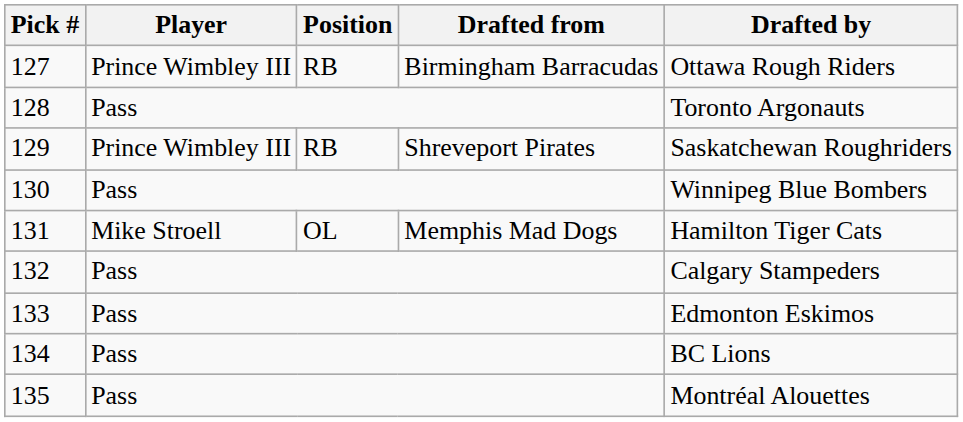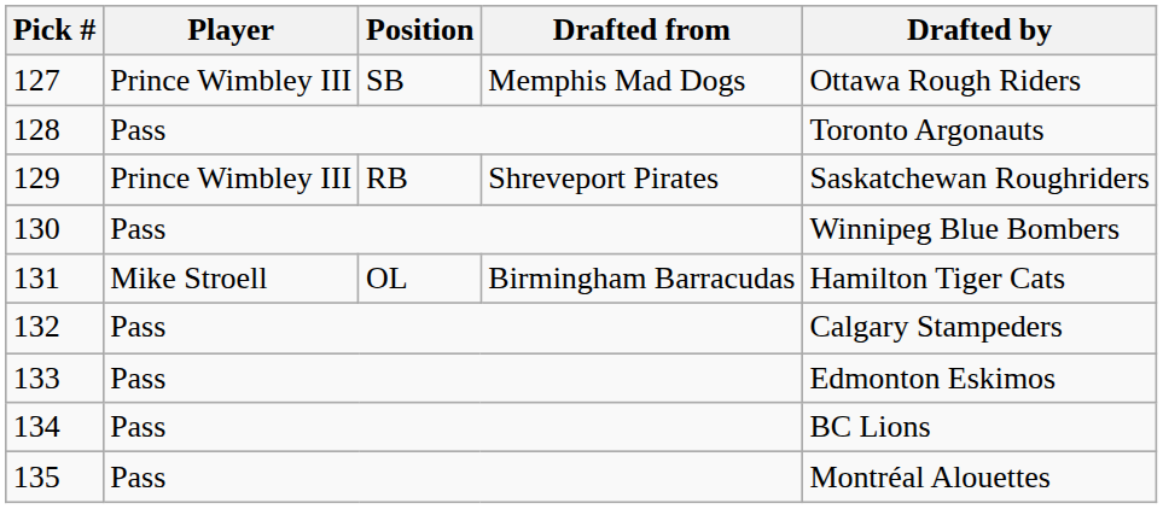127 | Position: RB -> SB
127 | Drafted from: Birmingham Barracudas -> Memphis Mad Dogs
131 | Drafted from: Memphis Mad Dogs -> Birmingham Barracudas
